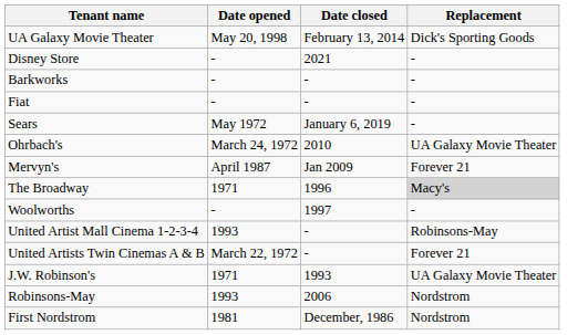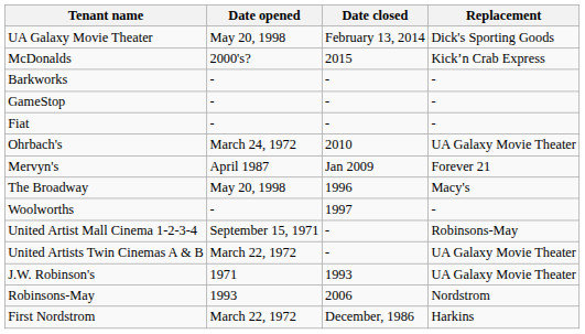+ row: McDonalds | 2000's? | 2015 | Kick’n Crab Express
- row: Disney Store | - | 2021 | -
+ row: GameStop | - | - | -
- row: Sears | May 1972 | January 6, 2019 | -
The Broadway | Date opened: 1971 -> May 20, 1998
The Broadway | Replacement: lightgrey background -> no background
United Artist Mall Cinema 1-2-3-4 | Date opened: 1993 -> September 15, 1971
United Artists Twin Cinemas A & B | Replacement: Forever 21 -> UA Galaxy Movie Theater
First Nordstrom | Date opened: 1981 -> March 22, 1972
First Nordstrom | Replacement: Nordstrom -> Harkins
